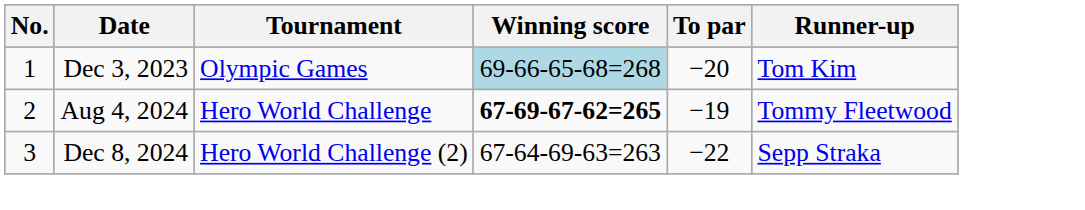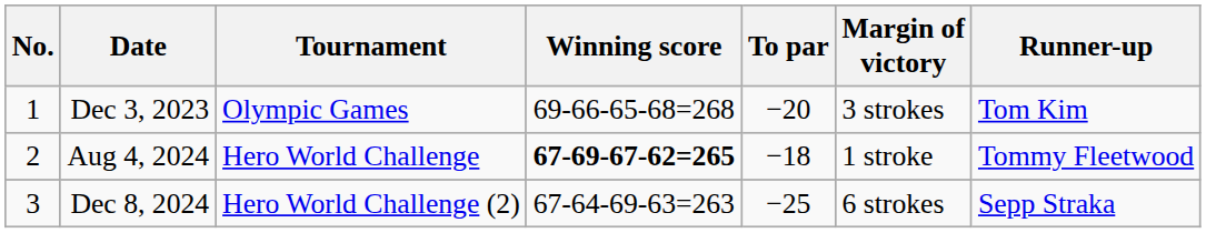+ column: Margin of victory | 3 strokes | 1 stroke | 6 strokes
Dec 3, 2023 | Winning score: lightblue background -> no background
Aug 4, 2024 | To par: −19 -> −18
Dec 8, 2024 | To par: −22 -> −25
